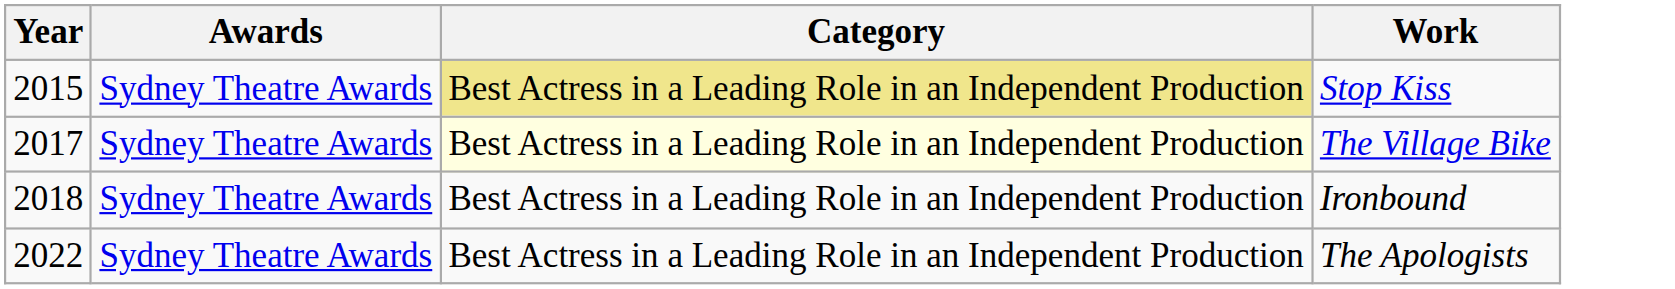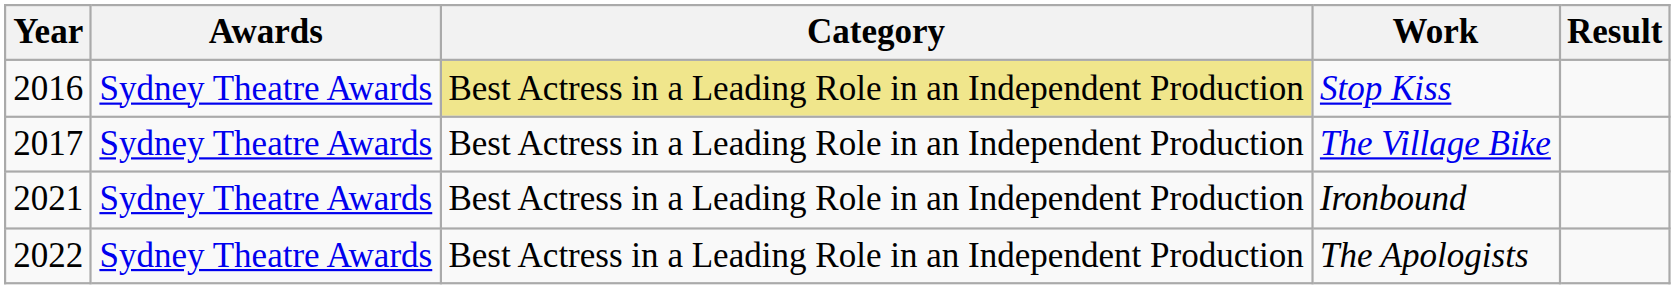+ column: Result
Stop Kiss | Year: 2015 -> 2016
The Village Bike | Category: lightyellow background -> no background
Ironbound | Year: 2018 -> 2021
